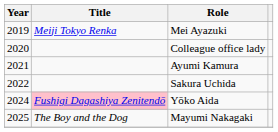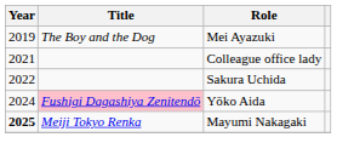Mei Ayazuki | Title: Meiji Tokyo Renka -> The Boy and the Dog
Colleague office lady | Year: 2020 -> 2021
- row: 2021 | Ayumi Kamura
Mayumi Nakagaki | Year: normal -> bold
Mayumi Nakagaki | Title: The Boy and the Dog -> Meiji Tokyo Renka
